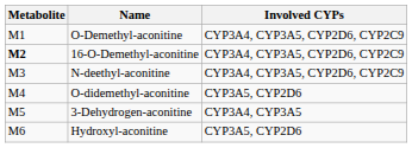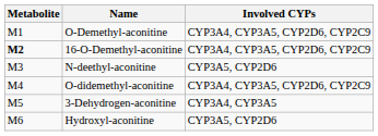N-deethyl-aconitine | Involved CYPs: CYP3A4, CYP3A5, CYP2D6, CYP2C9 -> CYP3A5, CYP2D6
O-didemethyl-aconitine | Involved CYPs: CYP3A5, CYP2D6 -> CYP3A4, CYP3A5, CYP2D6, CYP2C9
